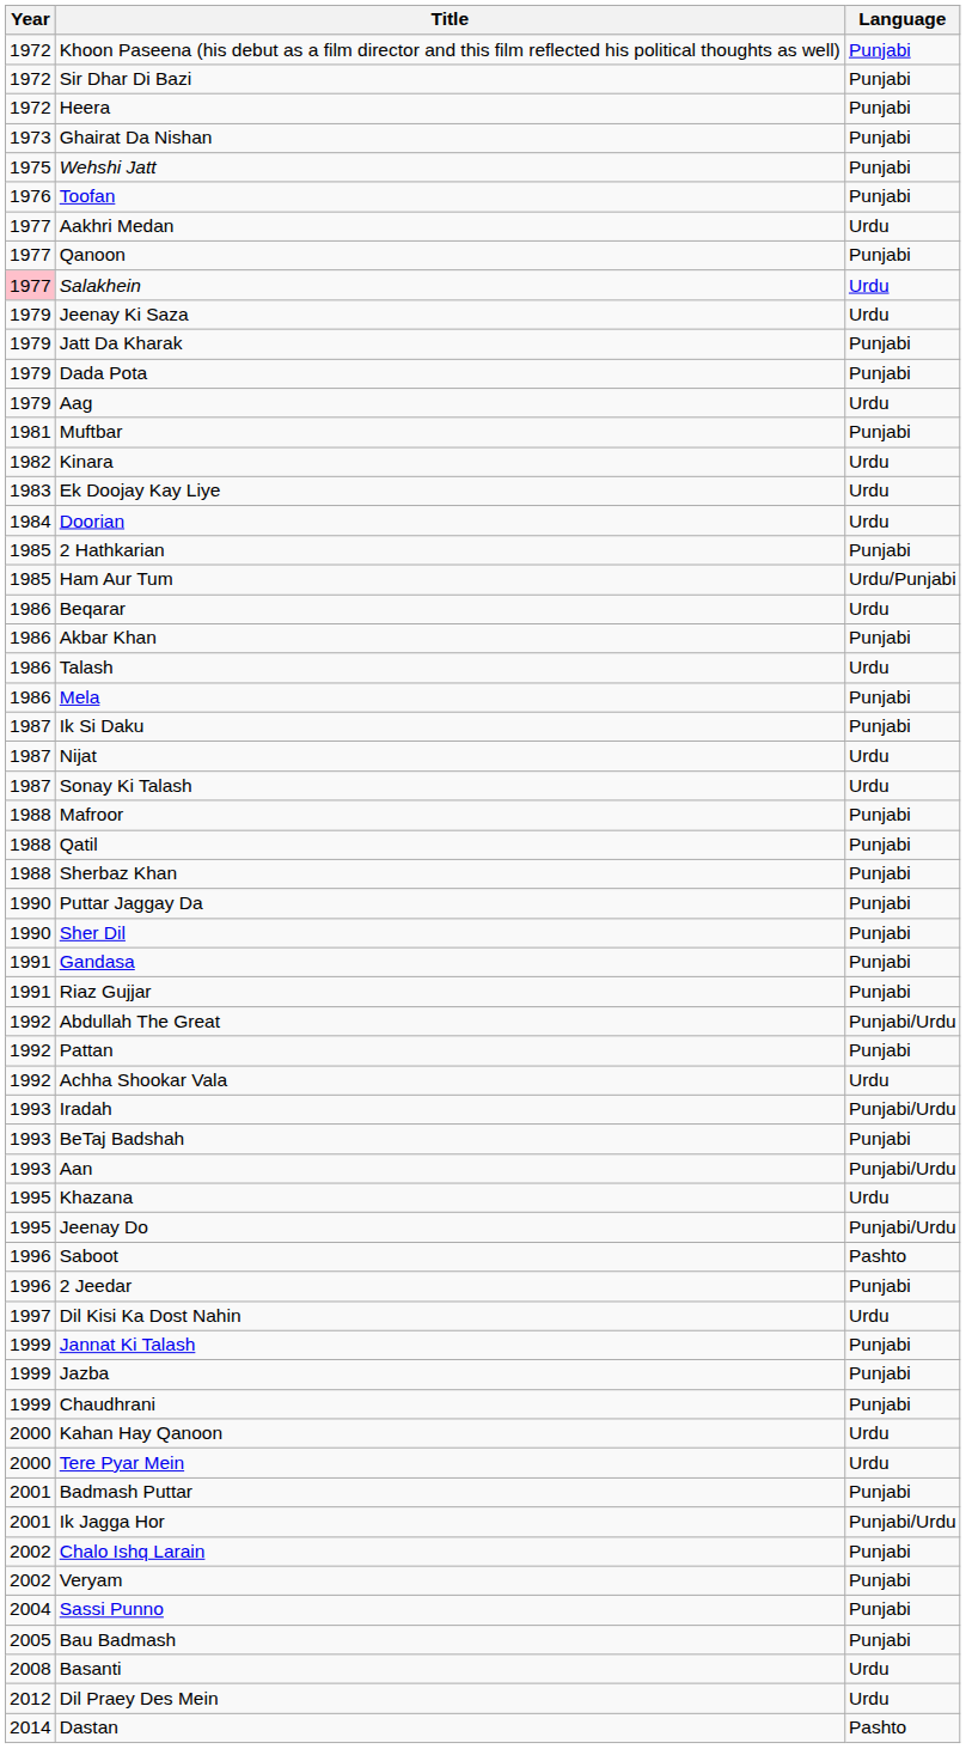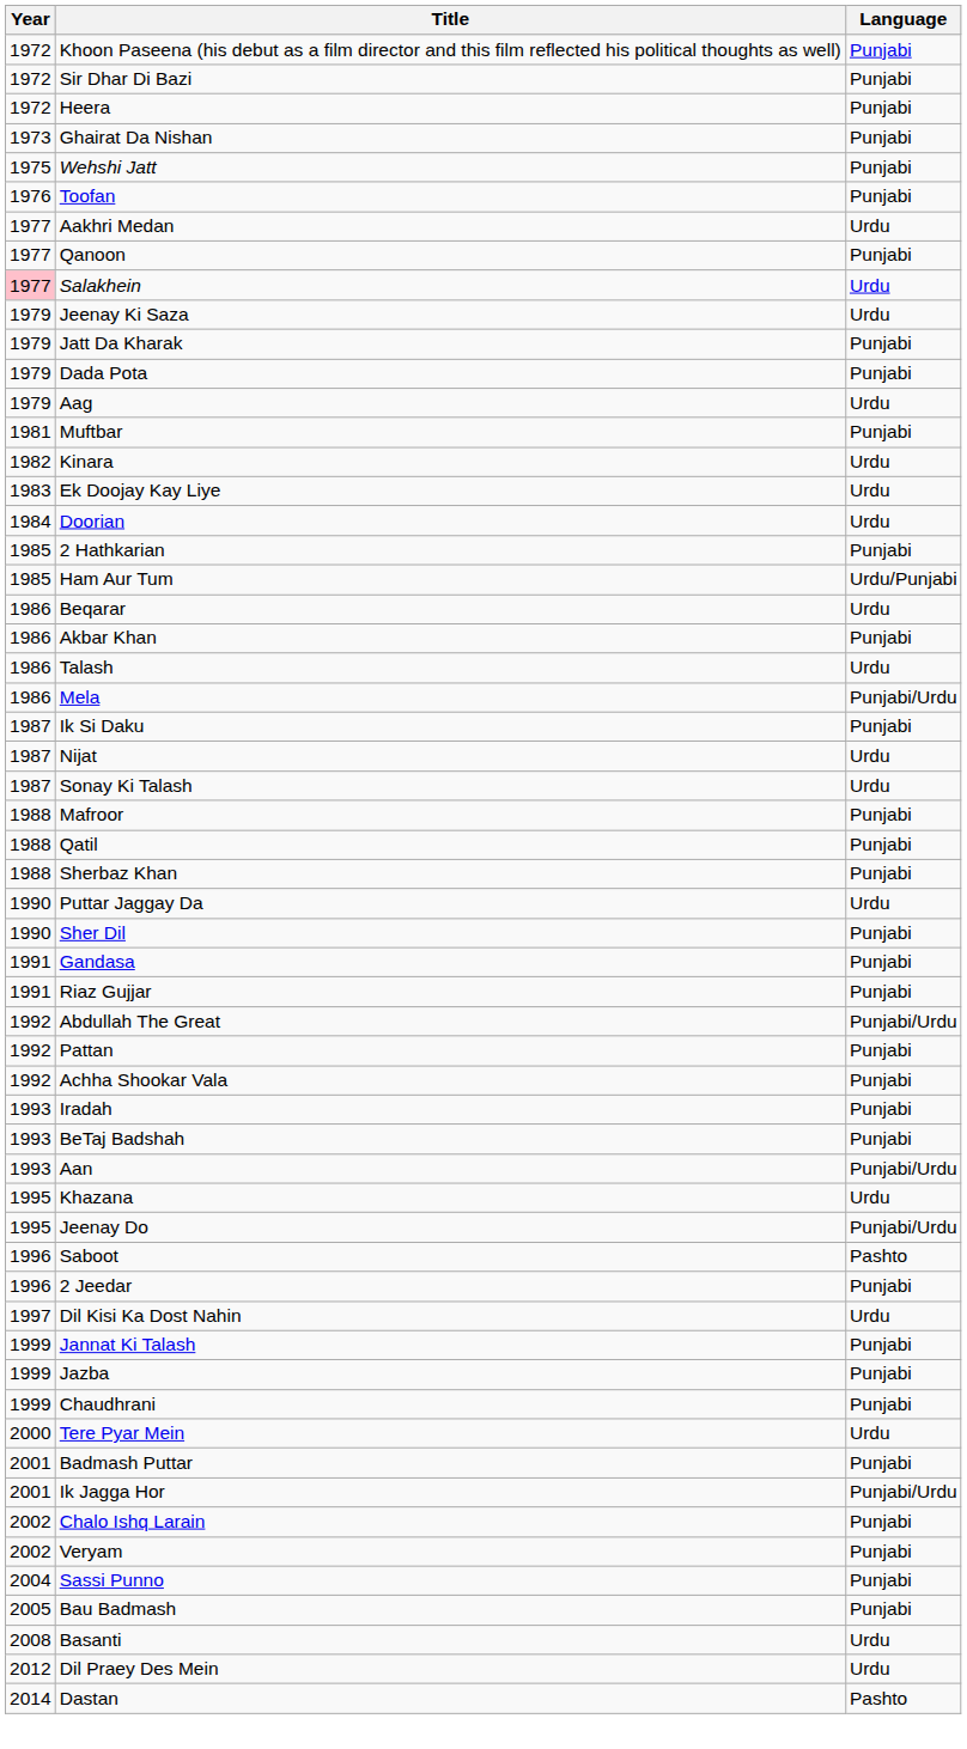Mela | Language: Punjabi -> Punjabi/Urdu
Puttar Jaggay Da | Language: Punjabi -> Urdu
Achha Shookar Vala | Language: Urdu -> Punjabi
Iradah | Language: Punjabi/Urdu -> Punjabi
- row: 2000 | Kahan Hay Qanoon | Urdu
